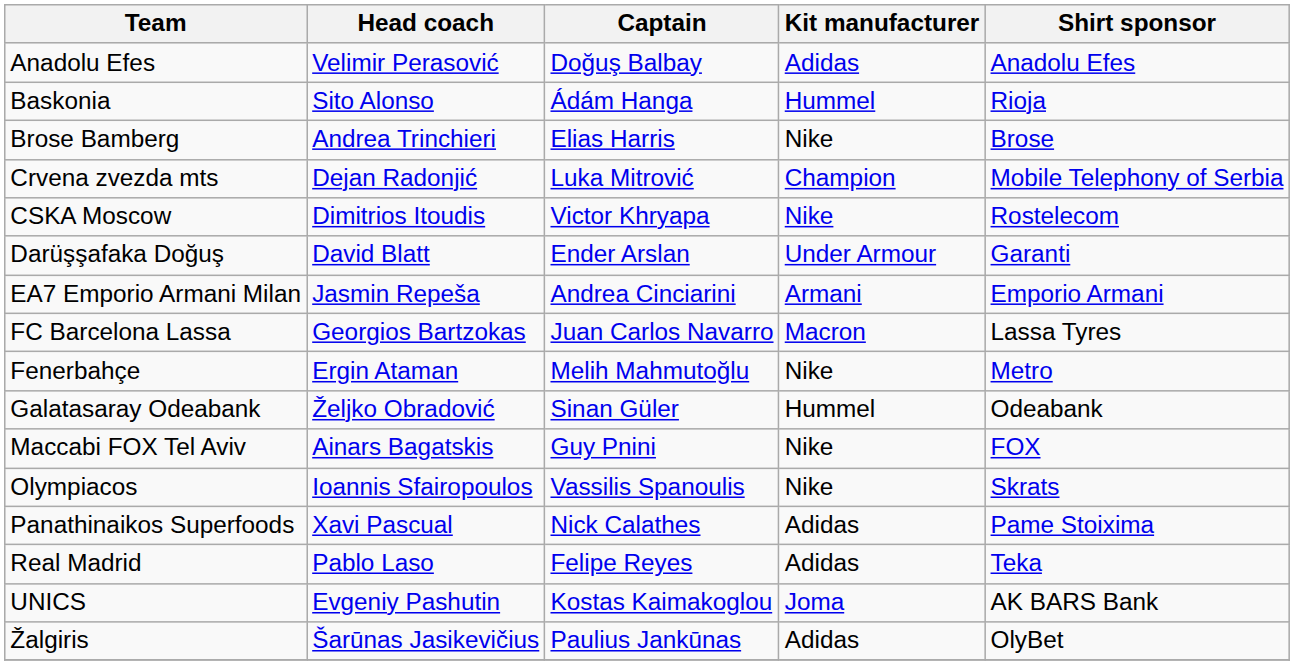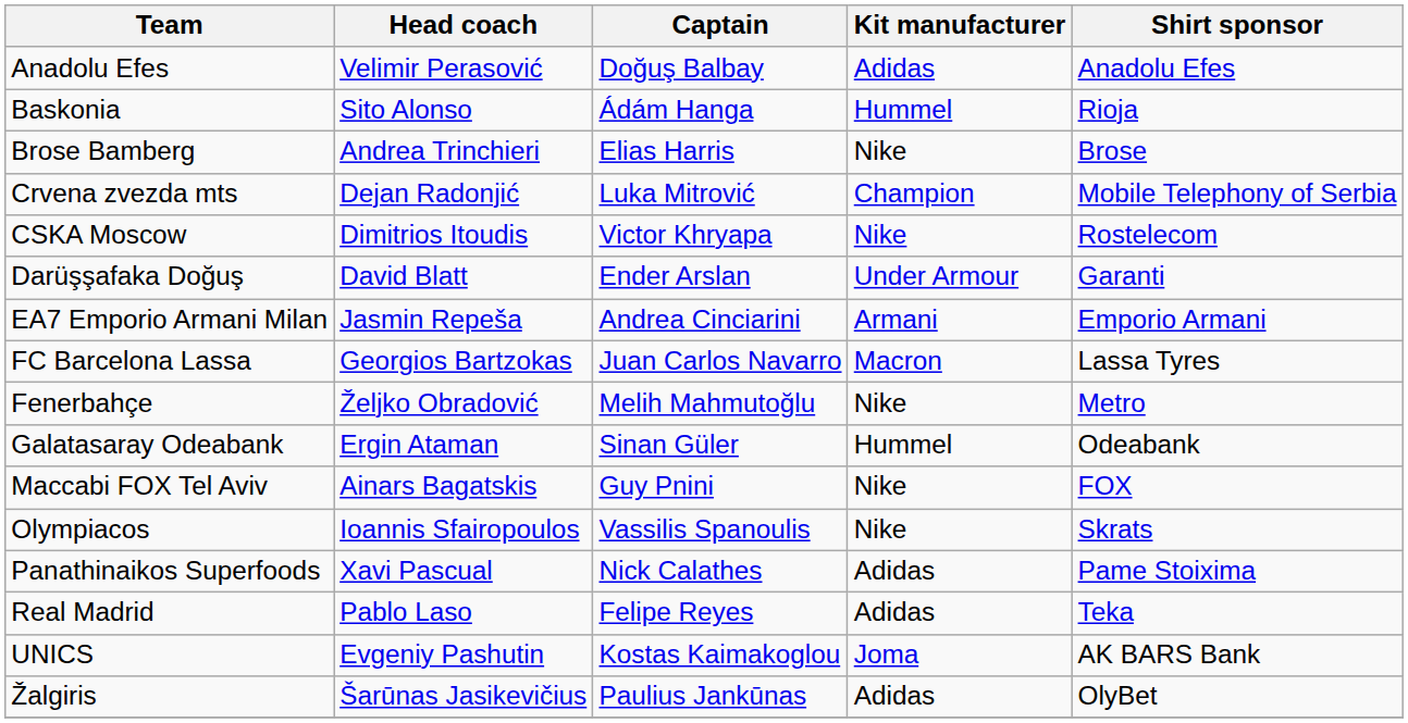Fenerbahçe | Head coach: Ergin Ataman -> Željko Obradović
Galatasaray Odeabank | Head coach: Željko Obradović -> Ergin Ataman
